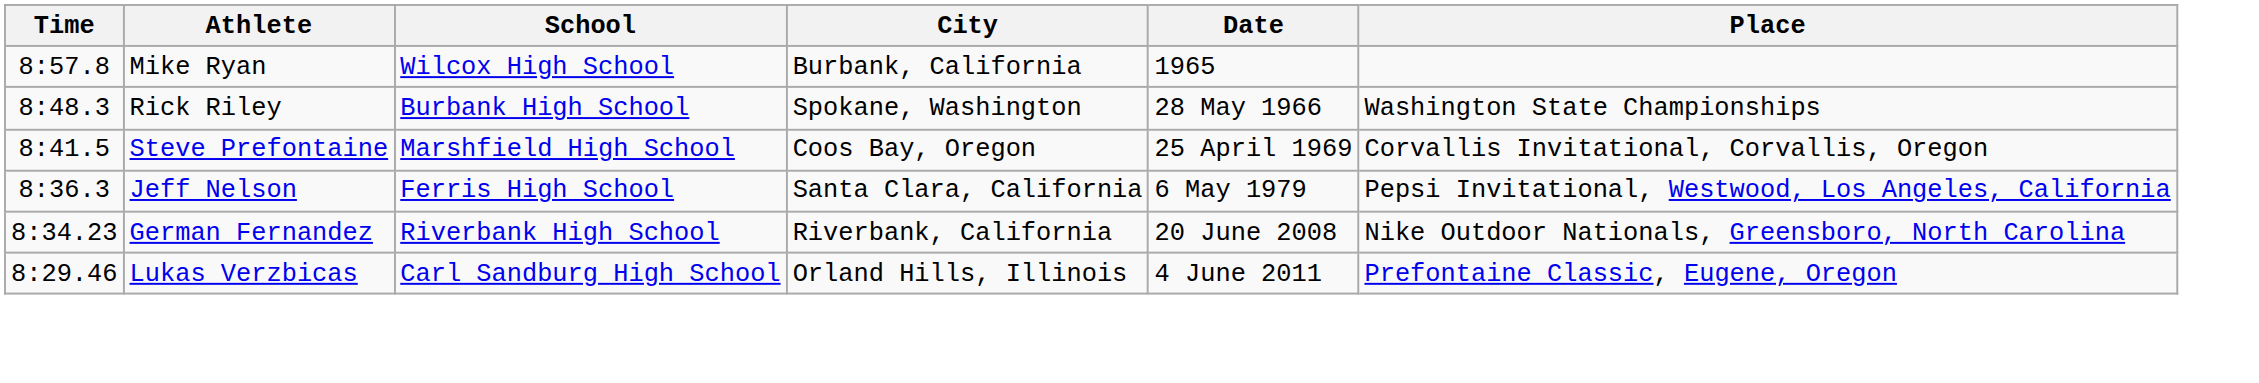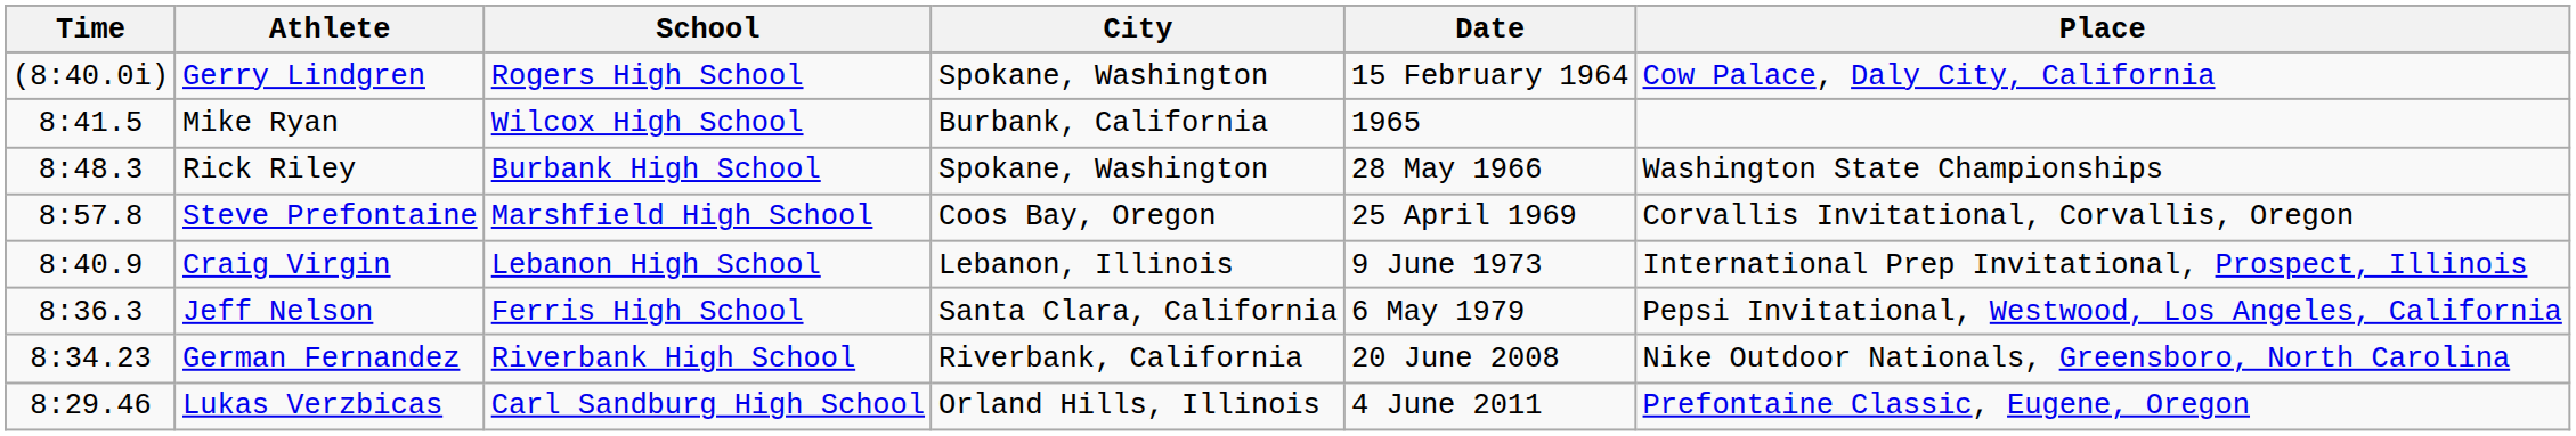+ row: (8:40.0i) | Gerry Lindgren | Rogers High School | Spokane, Washington | 15 February 1964 | Cow Palace, Daly City, California
Mike Ryan | Time: 8:57.8 -> 8:41.5
Steve Prefontaine | Time: 8:41.5 -> 8:57.8
+ row: 8:40.9 | Craig Virgin | Lebanon High School | Lebanon, Illinois | 9 June 1973 | International Prep Invitational, Prospect, Illinois
